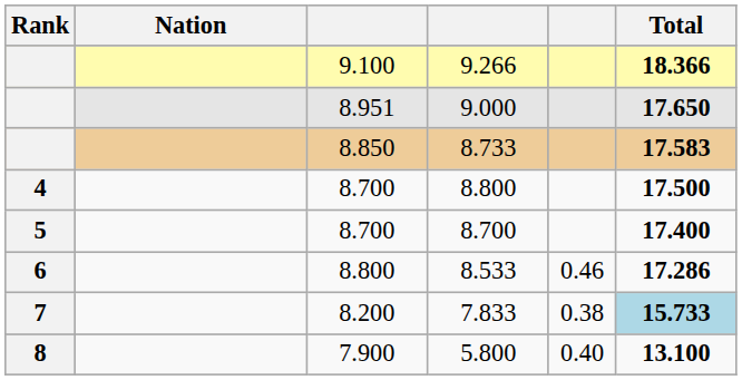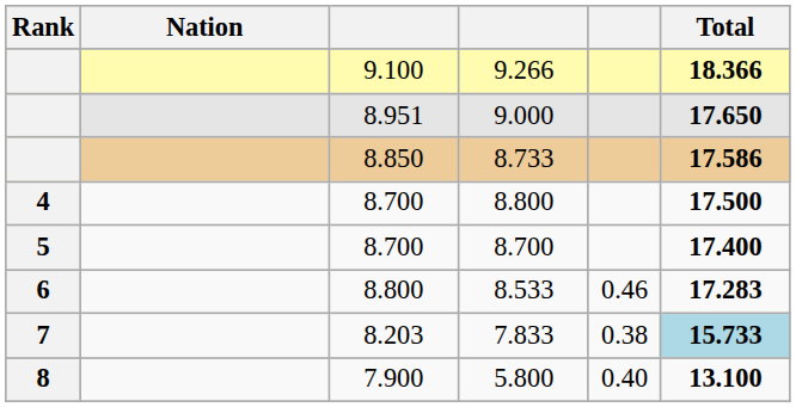8.733 | Total: 17.583 -> 17.586
8.533 | Total: 17.286 -> 17.283
7.833 | column 3: 8.200 -> 8.203
